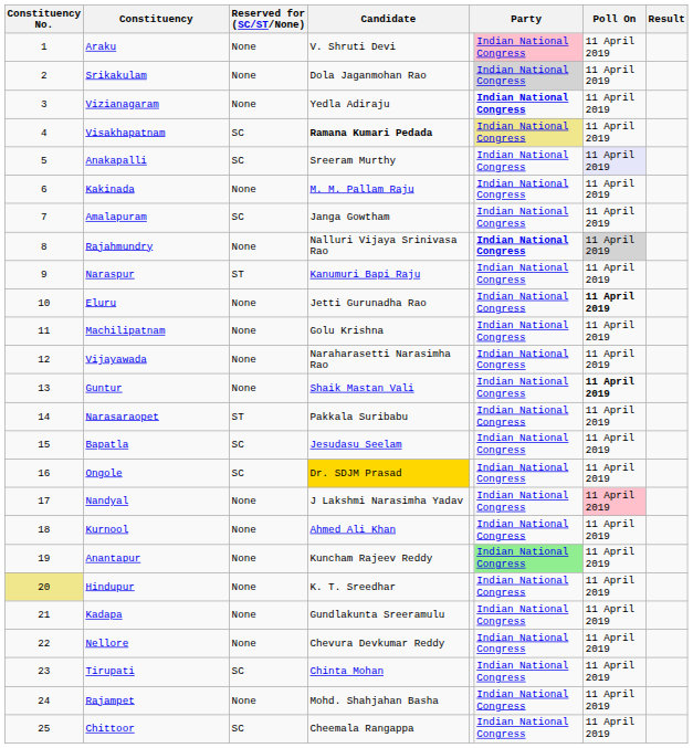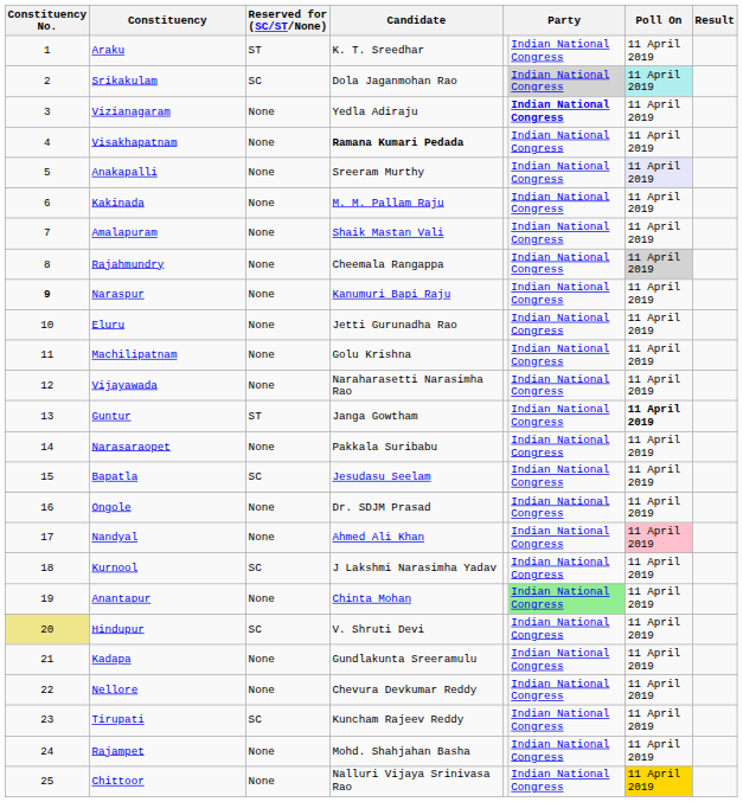Araku | Reserved for (SC/ST/None): None -> ST
Araku | Candidate: V. Shruti Devi -> K. T. Sreedhar
Araku | column 6: pink background -> no background
Srikakulam | Reserved for (SC/ST/None): None -> SC
Srikakulam | Poll On: no background -> paleturquoise background
Visakhapatnam | Reserved for (SC/ST/None): SC -> None
Visakhapatnam | column 6: khaki background -> no background
Anakapalli | Reserved for (SC/ST/None): SC -> None
Amalapuram | Reserved for (SC/ST/None): SC -> None
Amalapuram | Candidate: Janga Gowtham -> Shaik Mastan Vali
Rajahmundry | Candidate: Nalluri Vijaya Srinivasa Rao -> Cheemala Rangappa
Rajahmundry | column 6: bold -> normal
Naraspur | Constituency No.: normal -> bold
Naraspur | Reserved for (SC/ST/None): ST -> None
Eluru | Poll On: bold -> normal
Guntur | Reserved for (SC/ST/None): None -> ST
Guntur | Candidate: Shaik Mastan Vali -> Janga Gowtham
Narasaraopet | Reserved for (SC/ST/None): ST -> None
Ongole | Reserved for (SC/ST/None): SC -> None
Ongole | Candidate: gold background -> no background
Nandyal | Candidate: J Lakshmi Narasimha Yadav -> Ahmed Ali Khan
Kurnool | Reserved for (SC/ST/None): None -> SC
Kurnool | Candidate: Ahmed Ali Khan -> J Lakshmi Narasimha Yadav
Anantapur | Candidate: Kuncham Rajeev Reddy -> Chinta Mohan
Hindupur | Reserved for (SC/ST/None): None -> SC
Hindupur | Candidate: K. T. Sreedhar -> V. Shruti Devi
Tirupati | Candidate: Chinta Mohan -> Kuncham Rajeev Reddy
Chittoor | Reserved for (SC/ST/None): SC -> None
Chittoor | Candidate: Cheemala Rangappa -> Nalluri Vijaya Srinivasa Rao
Chittoor | Poll On: no background -> gold background
